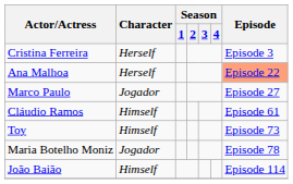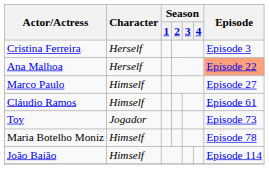Marco Paulo | Character: Jogador -> Himself
Toy | Character: Himself -> Jogador
Maria Botelho Moniz | Character: Jogador -> Himself
